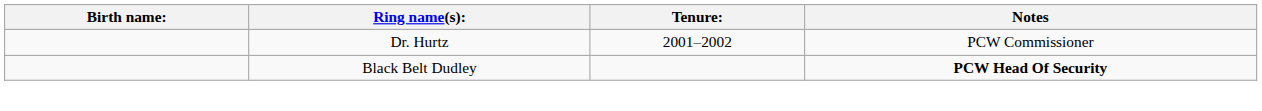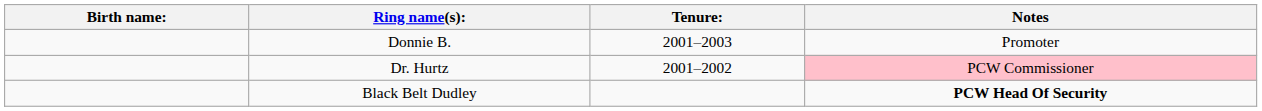+ row: Donnie B. | 2001–2003 | Promoter
Dr. Hurtz | Notes: no background -> pink background
